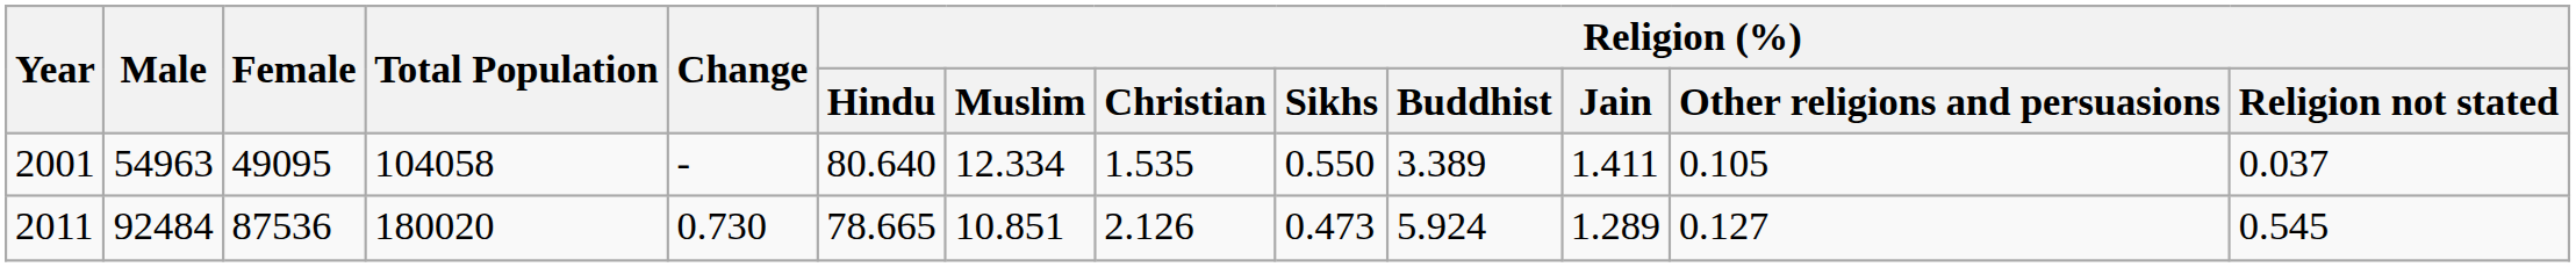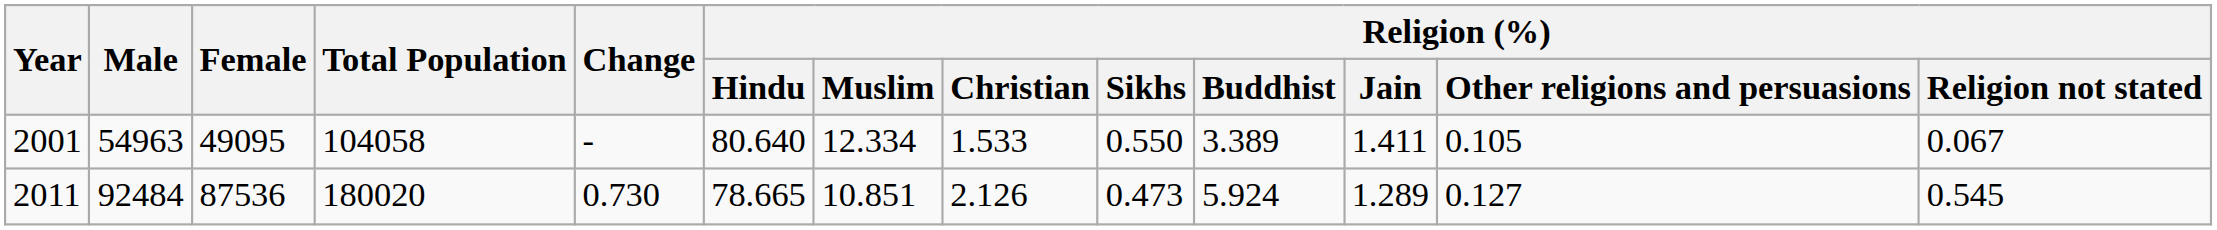2001 | Religion (%) / Christian: 1.535 -> 1.533
2001 | Religion (%) / Religion not stated: 0.037 -> 0.067
